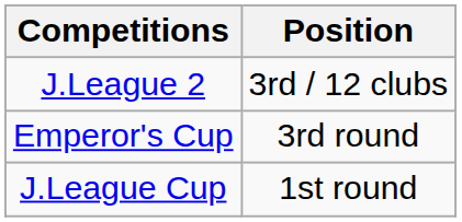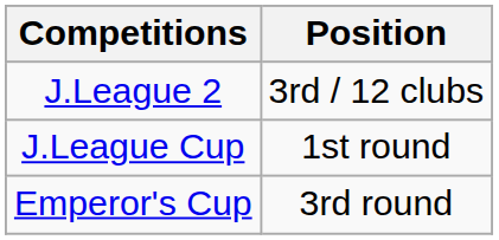rows swapped: Emperor's Cup <-> J.League Cup
